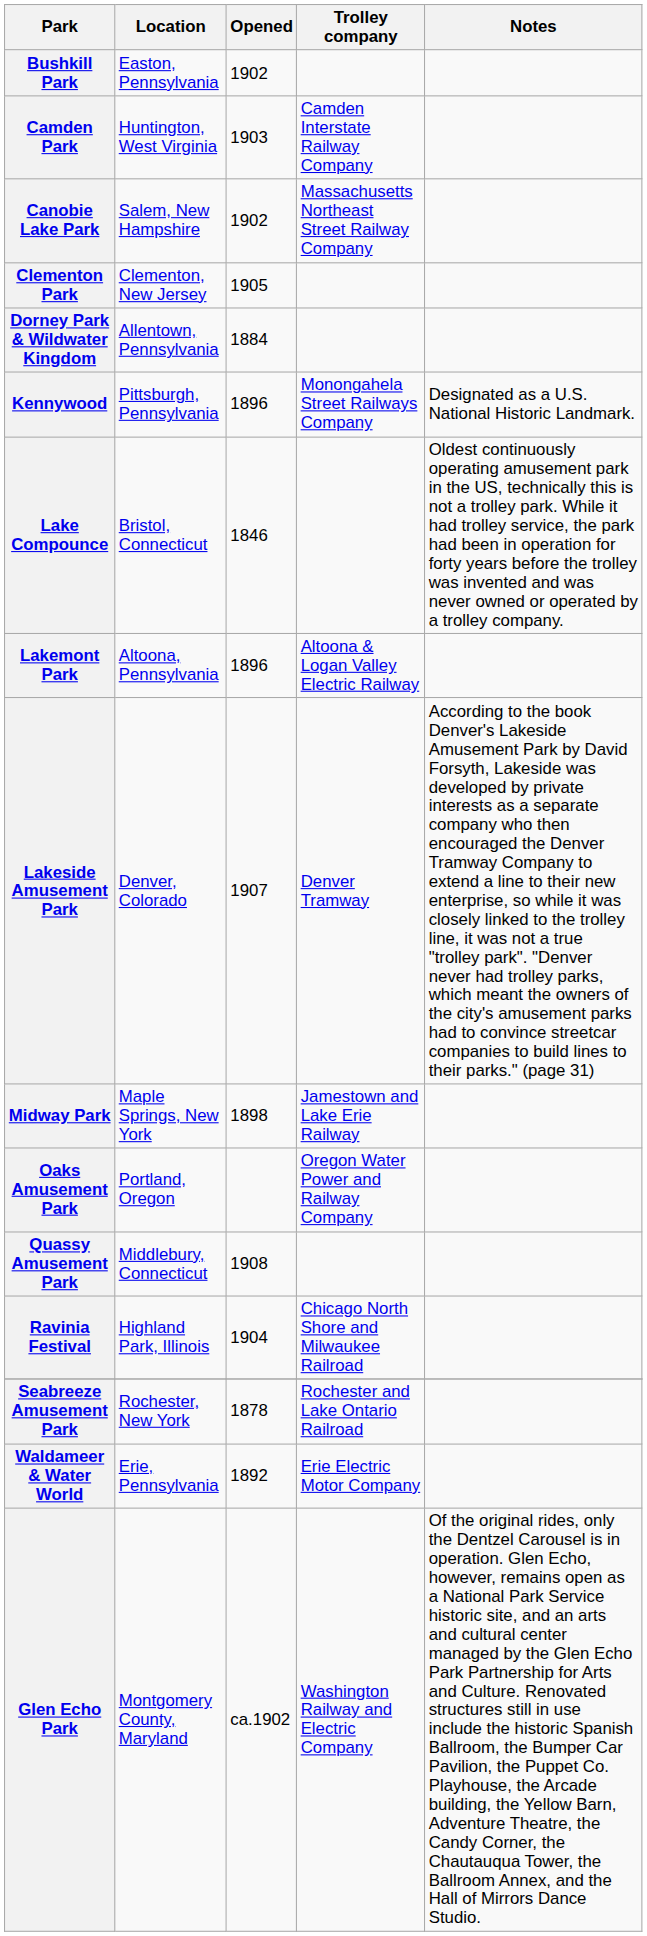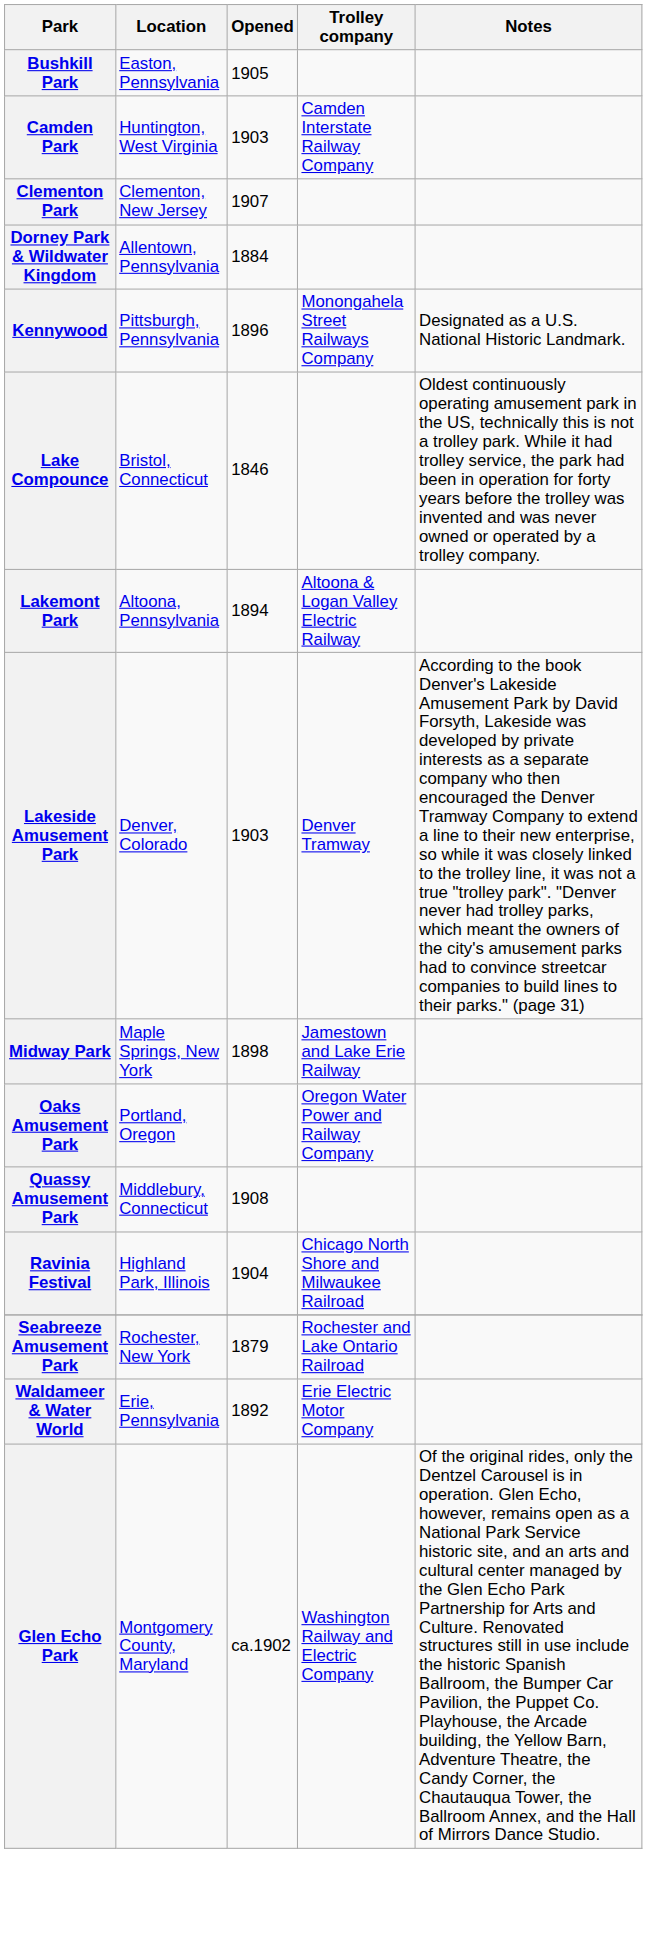Bushkill Park | Opened: 1902 -> 1905
- row: Canobie Lake Park | Salem, New Hampshire | 1902 | Massachusetts Northeast Street Railway Company
Clementon Park | Opened: 1905 -> 1907
Lakemont Park | Opened: 1896 -> 1894
Lakeside Amusement Park | Opened: 1907 -> 1903
Seabreeze Amusement Park | Opened: 1878 -> 1879
